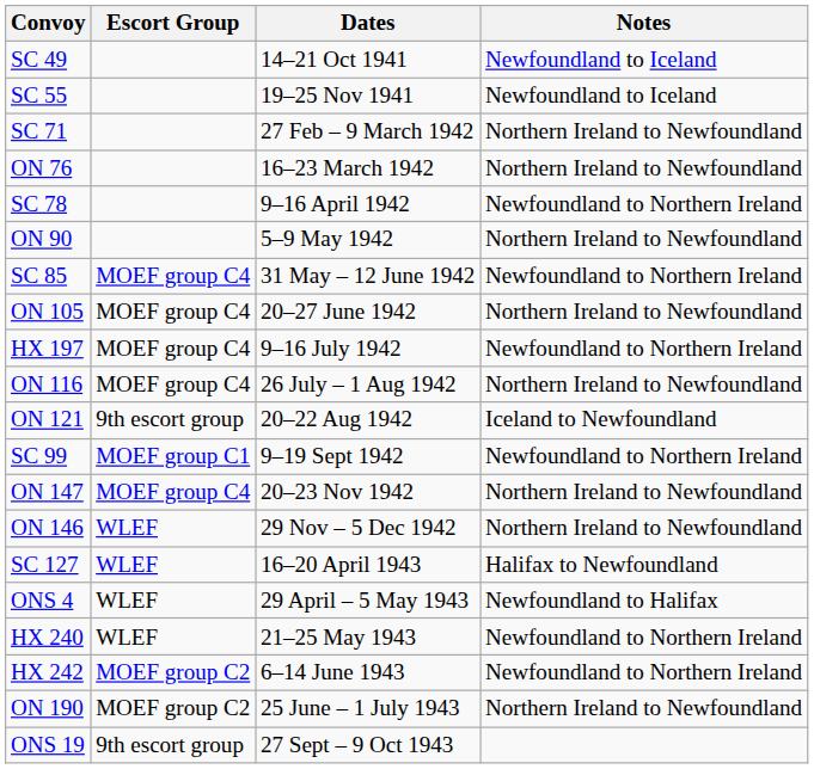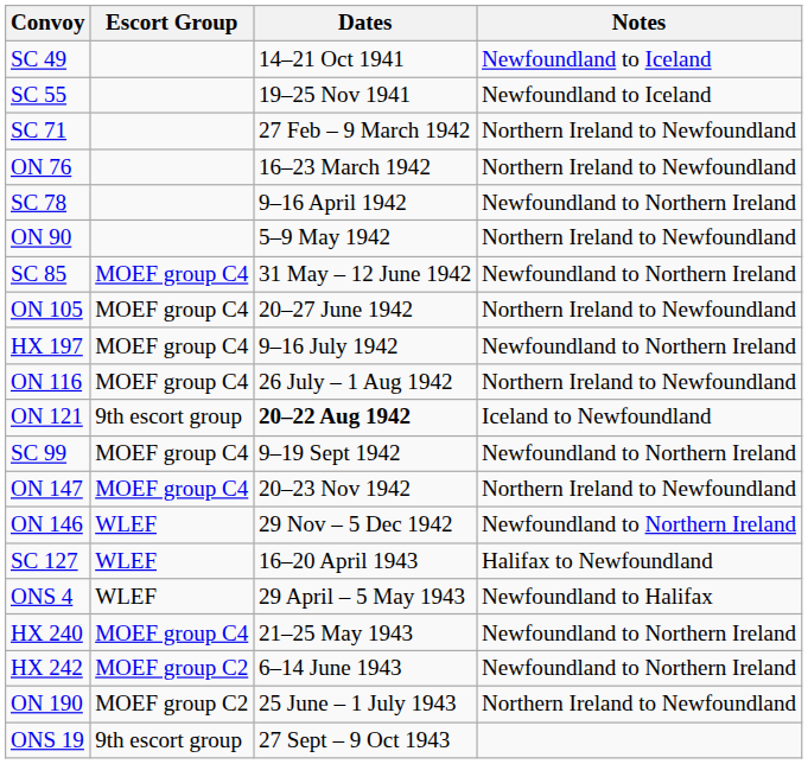ON 121 | Dates: normal -> bold
SC 99 | Escort Group: MOEF group C1 -> MOEF group C4
ON 146 | Notes: Northern Ireland to Newfoundland -> Newfoundland to Northern Ireland
HX 240 | Escort Group: WLEF -> MOEF group C4
